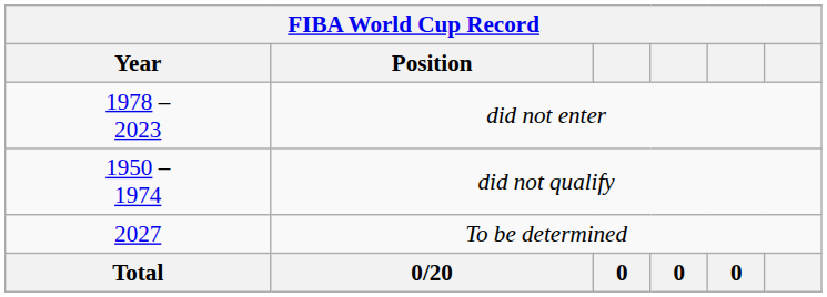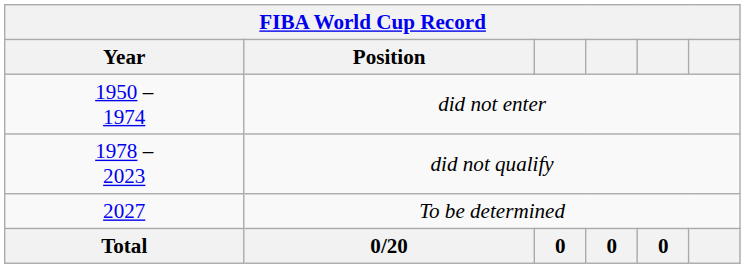did not enter | Year: 1978 – 2023 -> 1950 – 1974
did not qualify | Year: 1950 – 1974 -> 1978 – 2023
